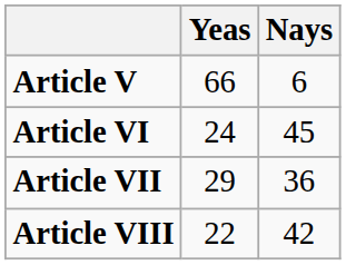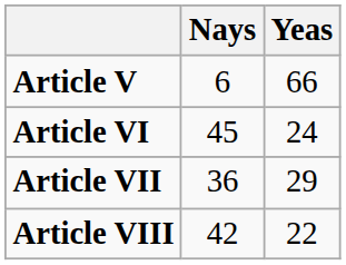columns swapped: Yeas <-> Nays
